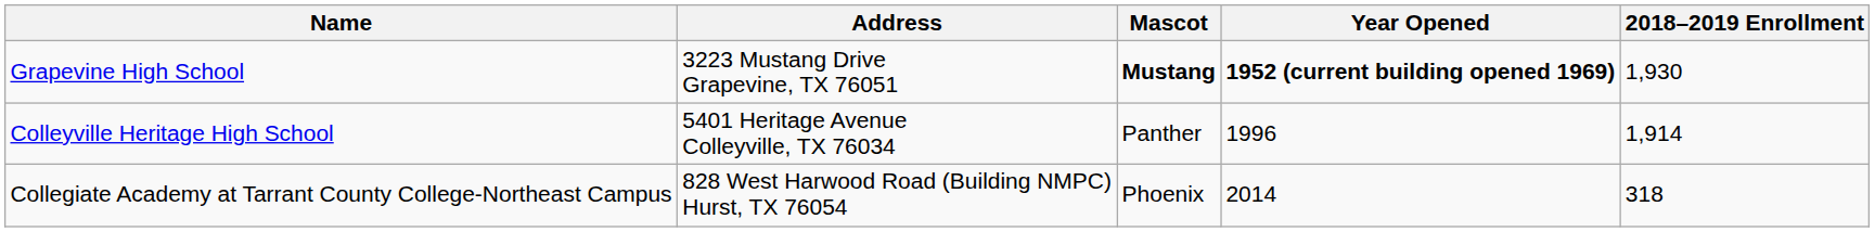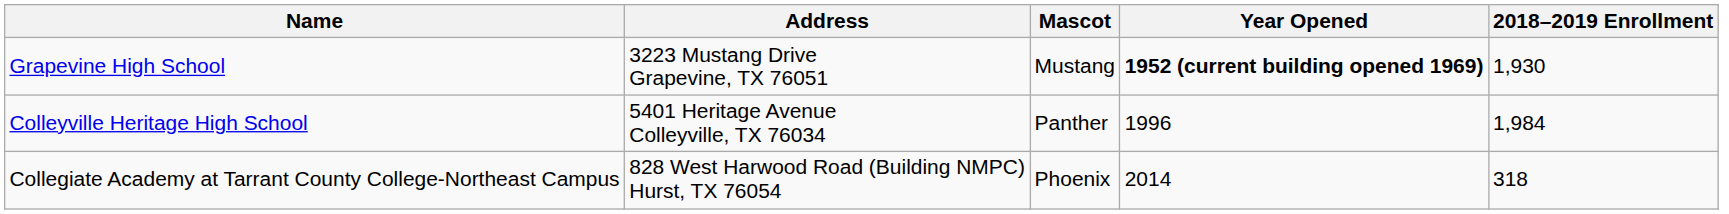Grapevine High School | Mascot: bold -> normal
Colleyville Heritage High School | 2018–2019 Enrollment: 1,914 -> 1,984
